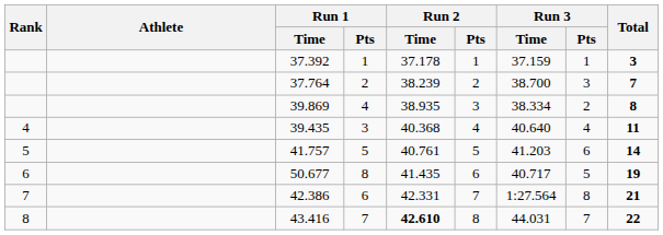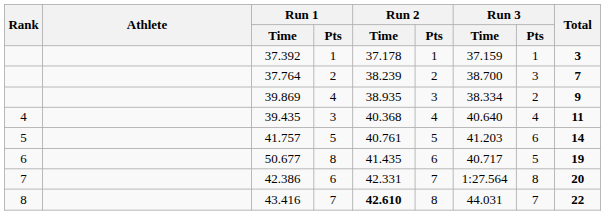39.869 | Total: 8 -> 9
42.386 | Total: 21 -> 20
